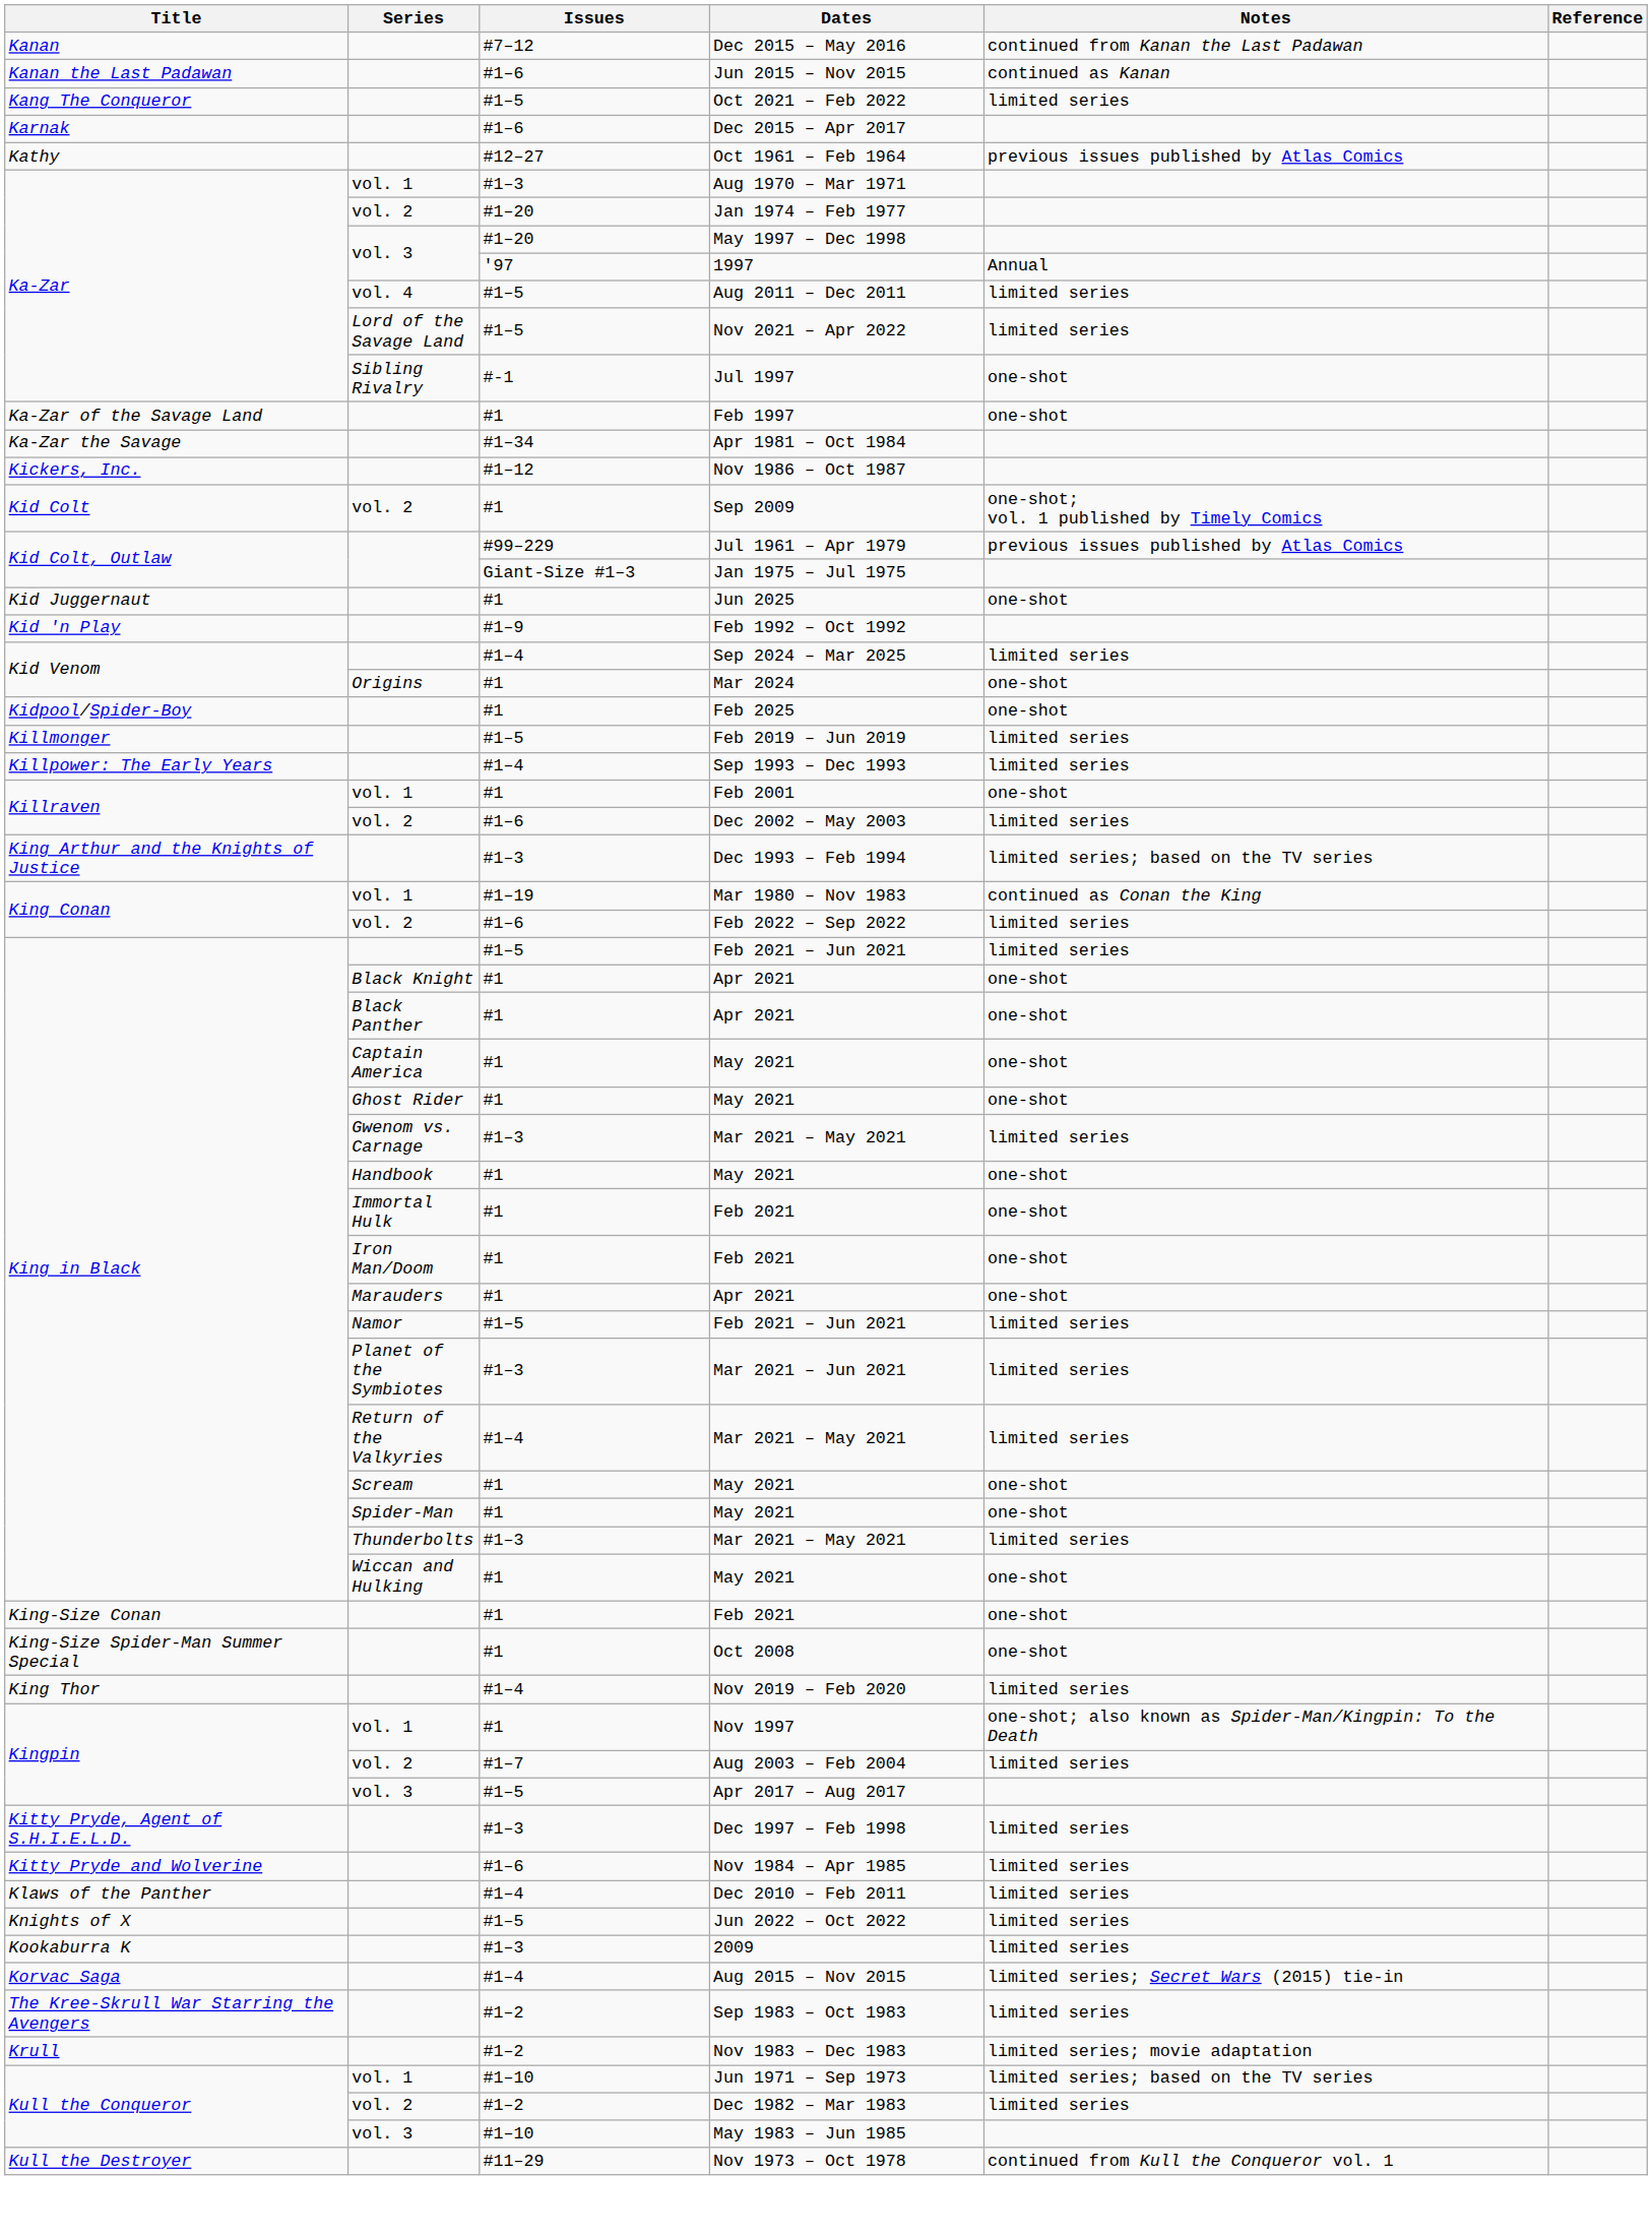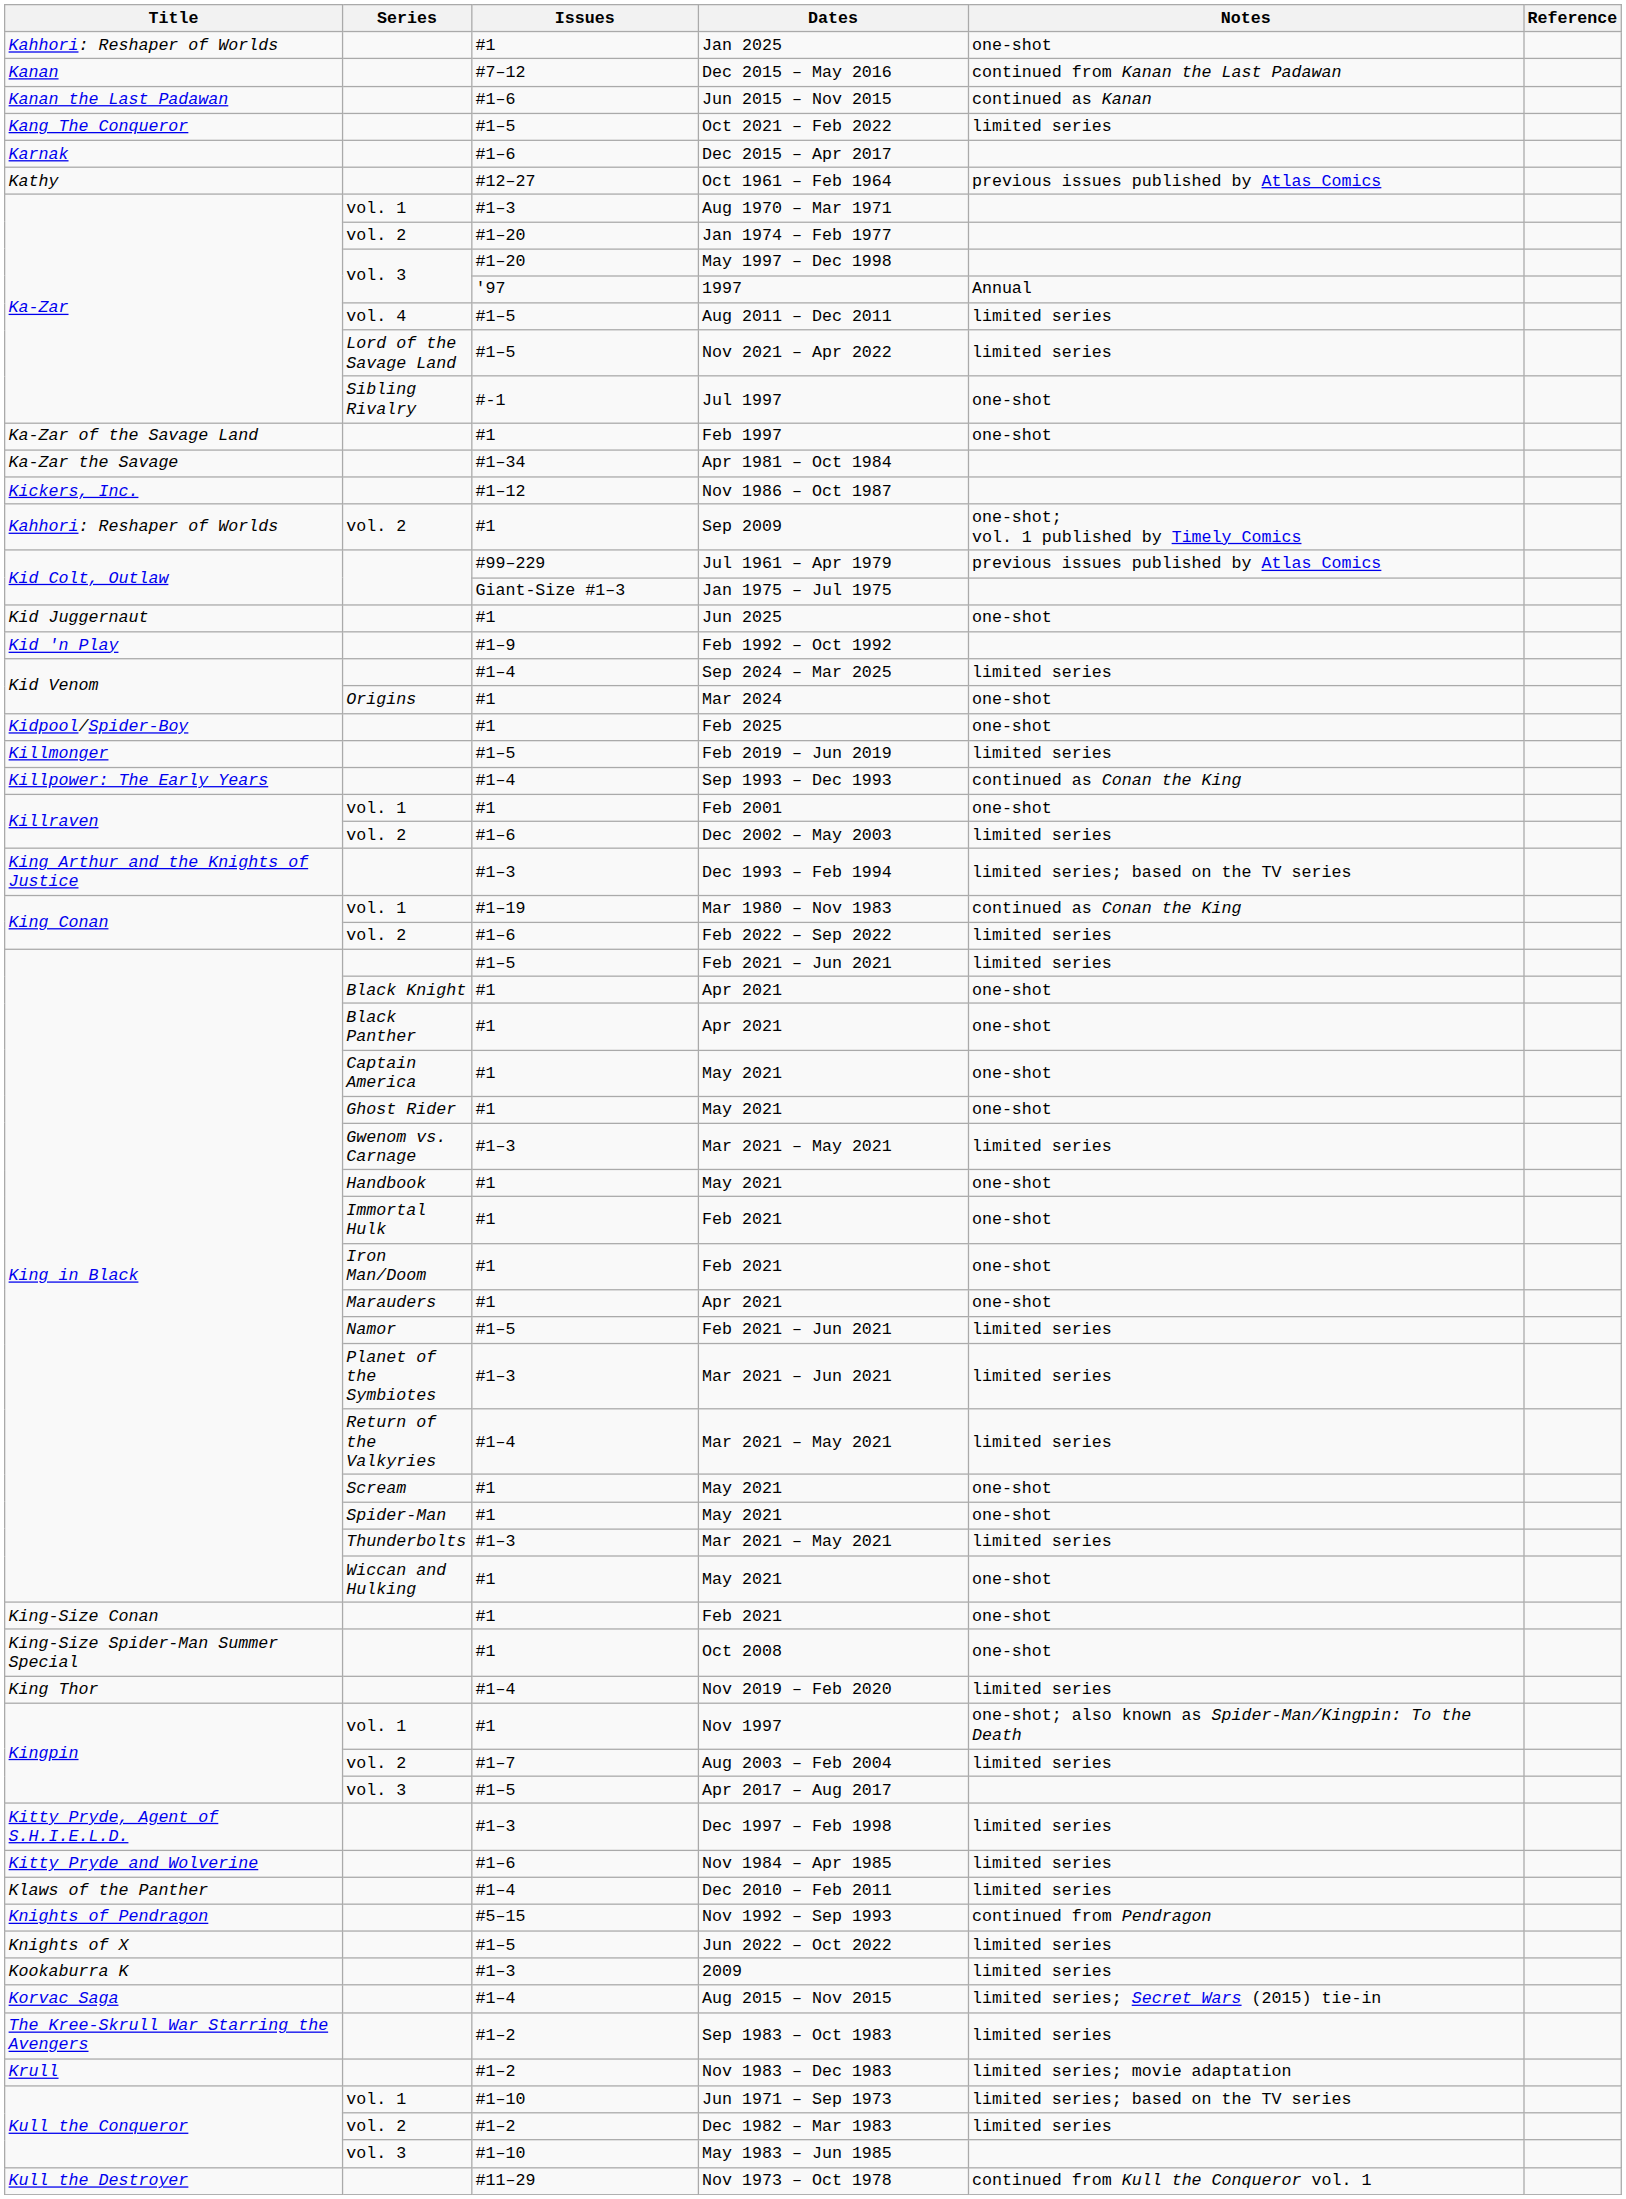+ row: Kahhori: Reshaper of Worlds | #1 | Jan 2025 | one-shot
Sep 2009 | Title: Kid Colt -> Kahhori: Reshaper of Worlds
Sep 1993 – Dec 1993 | Notes: limited series -> continued as Conan the King
+ row: Knights of Pendragon | #5–15 | Nov 1992 – Sep 1993 | continued from Pendragon
